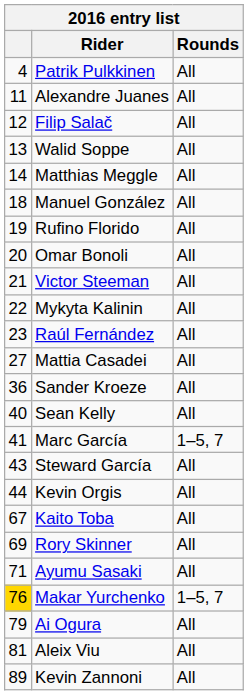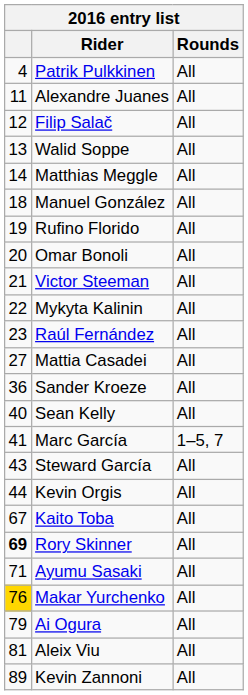Rory Skinner | column 1: normal -> bold
Makar Yurchenko | Rounds: 1–5, 7 -> All
